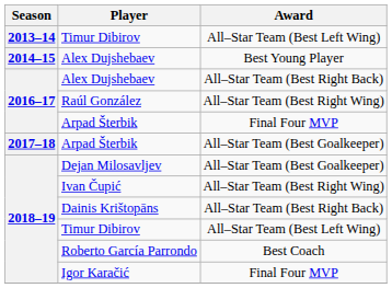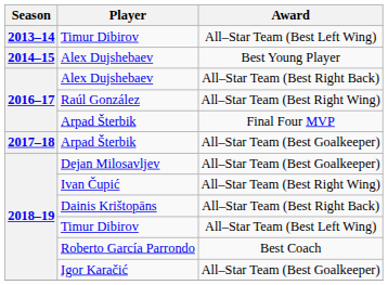Igor Karačić | Award: Final Four MVP -> All–Star Team (Best Goalkeeper)
